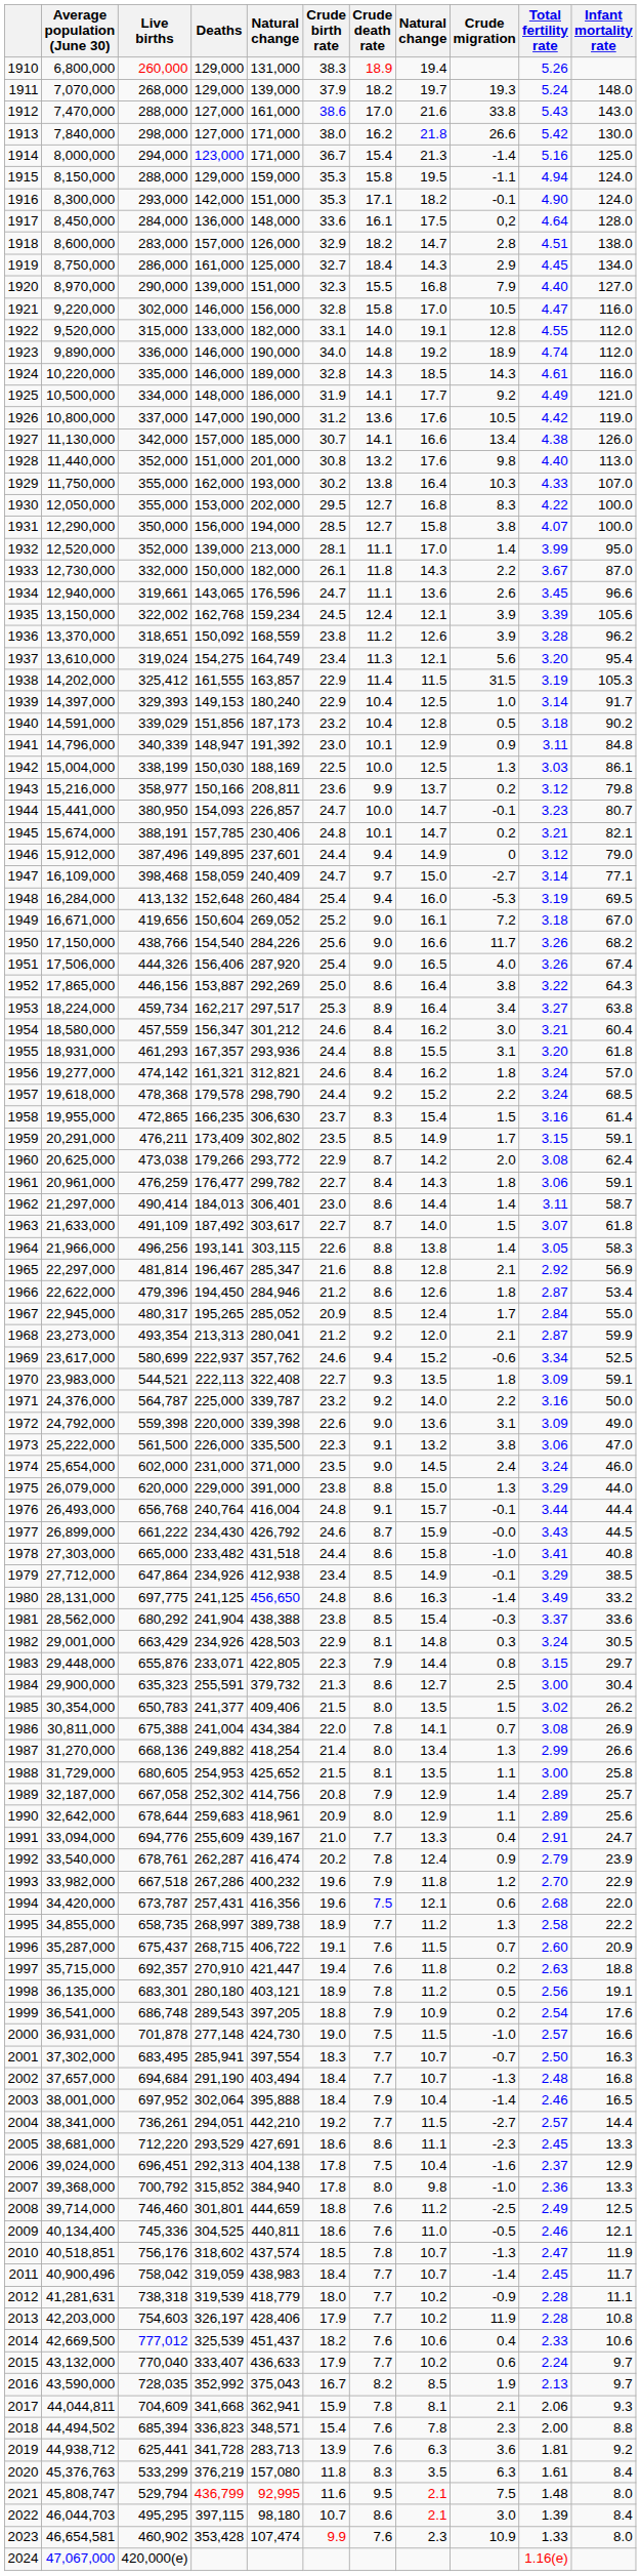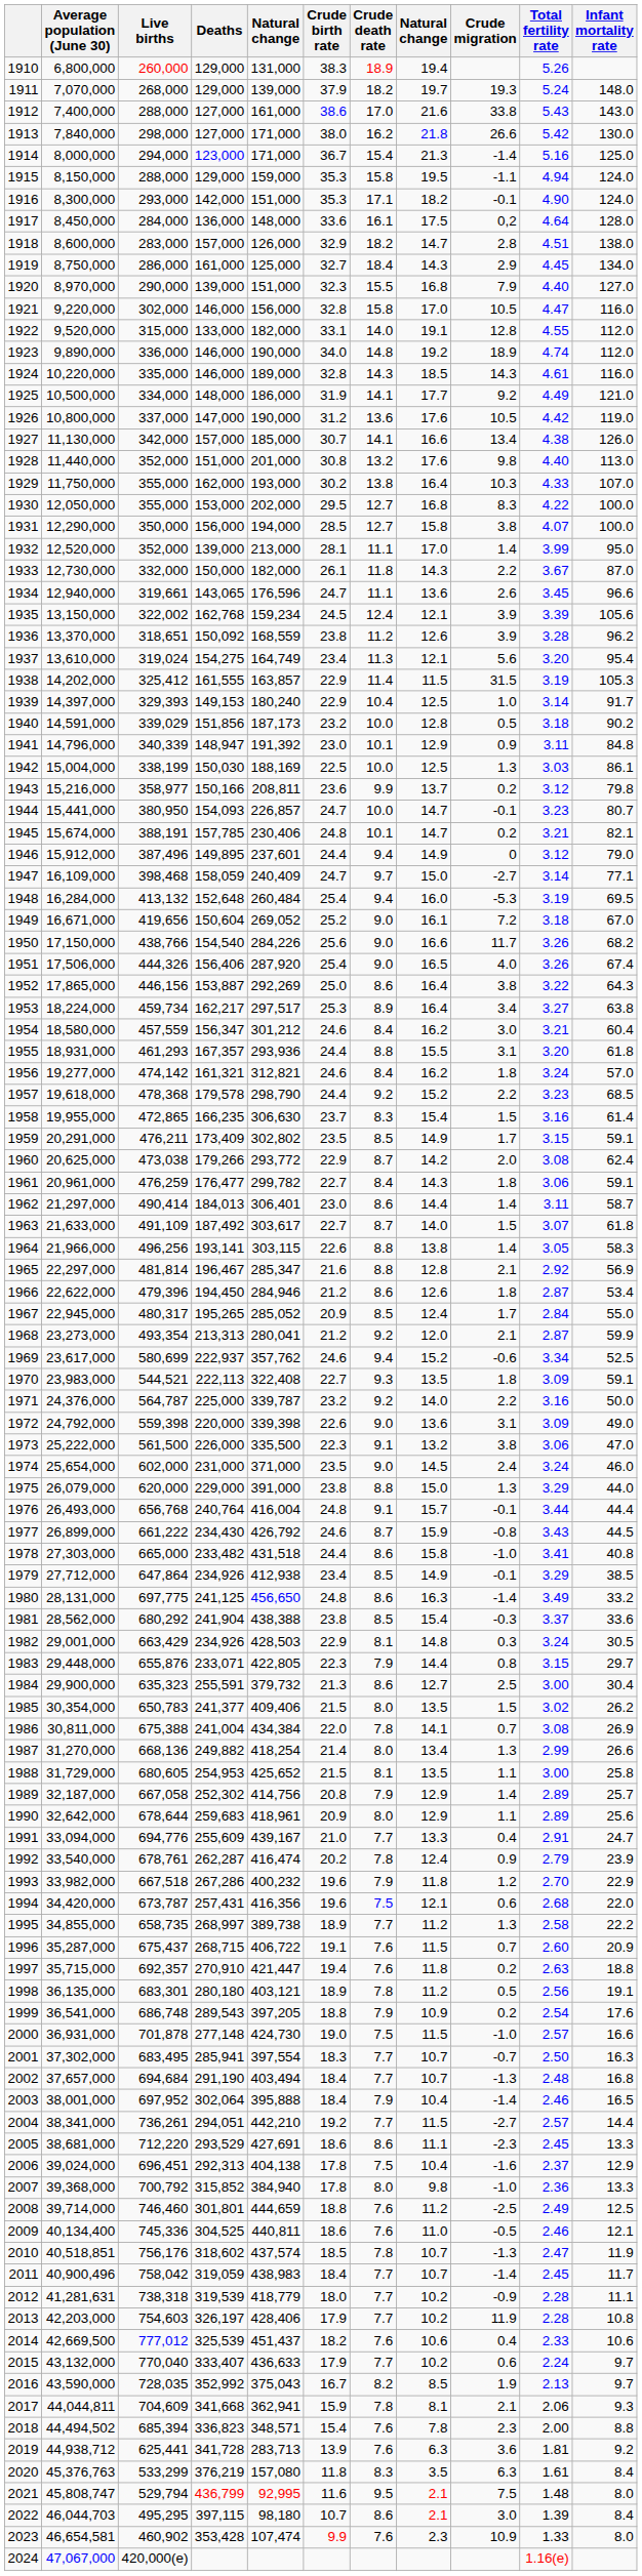1912 | Average population (June 30): 7,470,000 -> 7,400,000
1940 | Crude death rate: 10.4 -> 10.0
1957 | Total fertility rate: 3.24 -> 3.23
1977 | Crude migration: -0.0 -> -0.8
